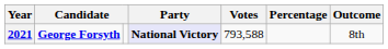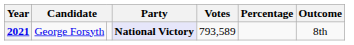2021 | column 2: bold -> normal
2021 | Votes: 793,588 -> 793,589
